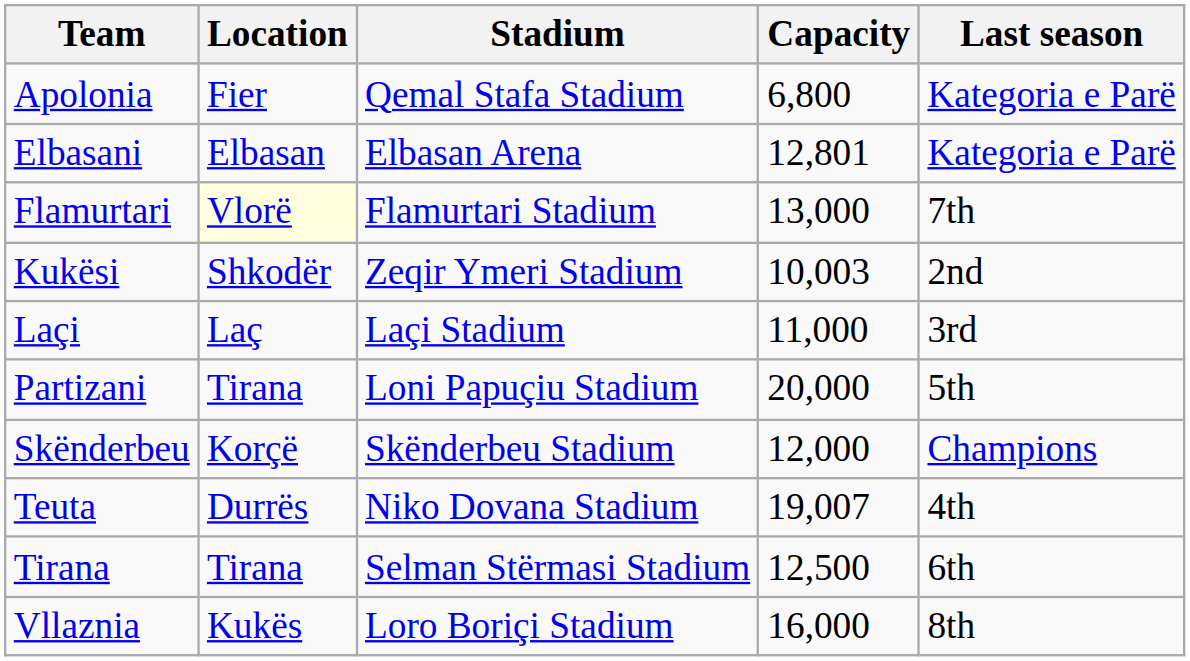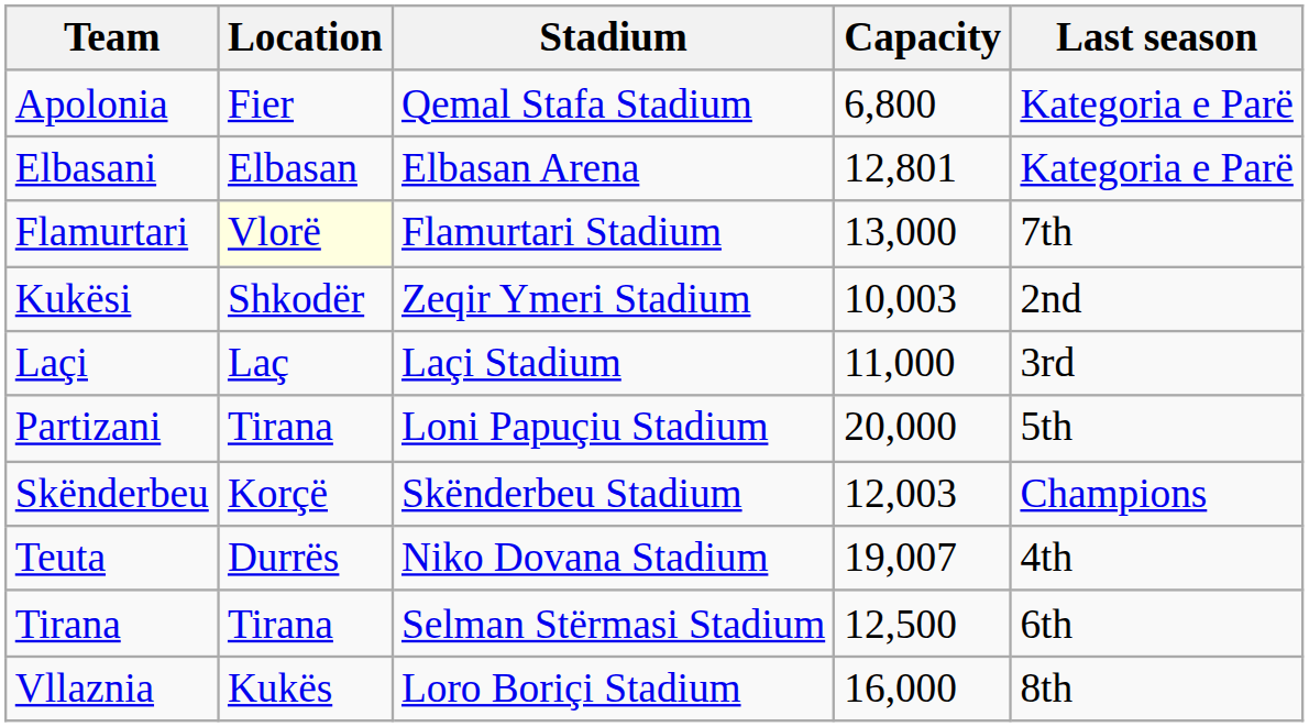Skënderbeu | Capacity: 12,000 -> 12,003
